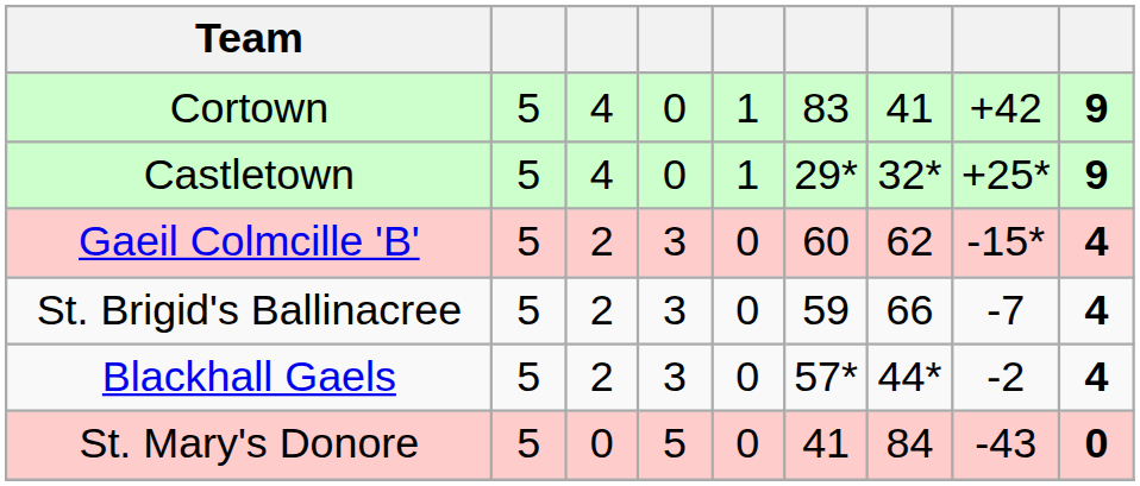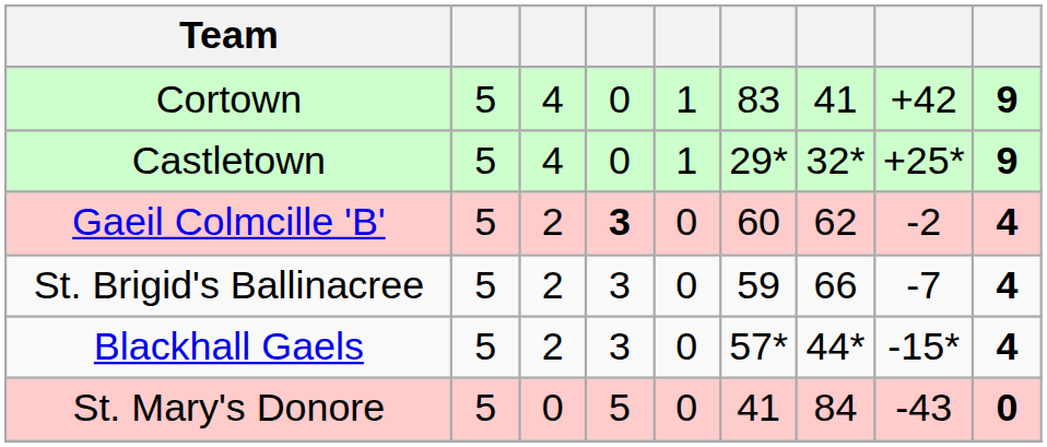Gaeil Colmcille 'B' | column 4: normal -> bold
Gaeil Colmcille 'B' | column 8: -15* -> -2
Blackhall Gaels | column 8: -2 -> -15*
